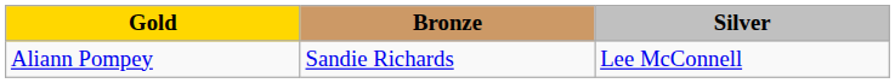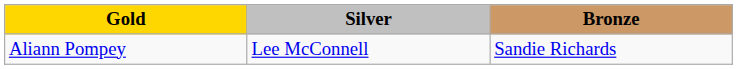columns swapped: Silver <-> Bronze
